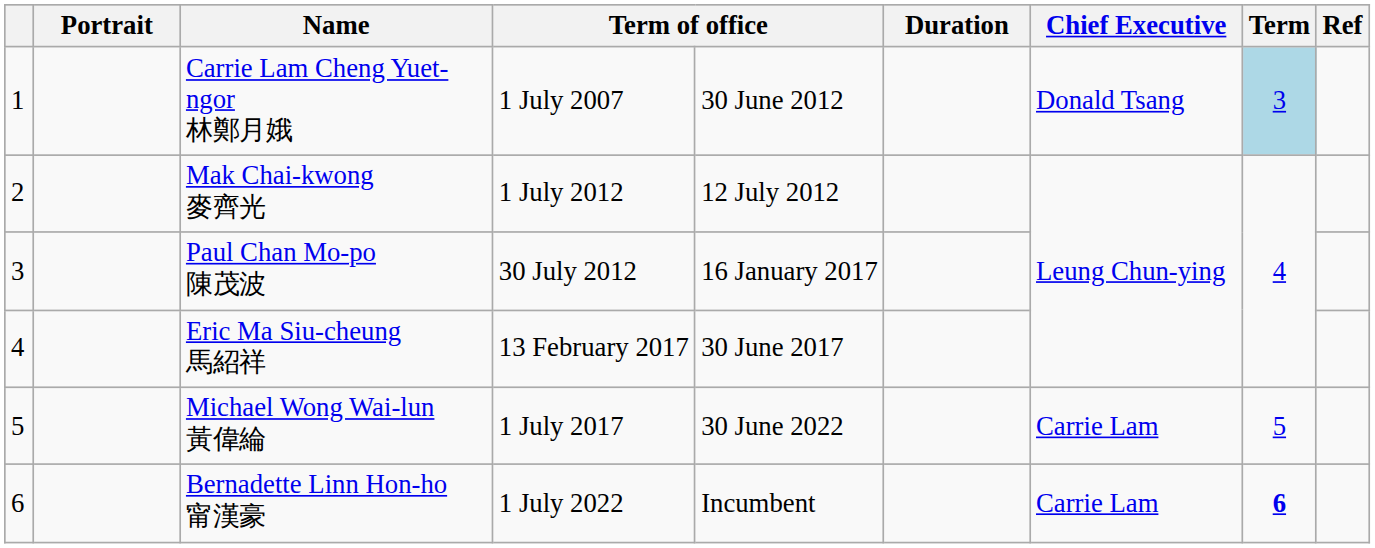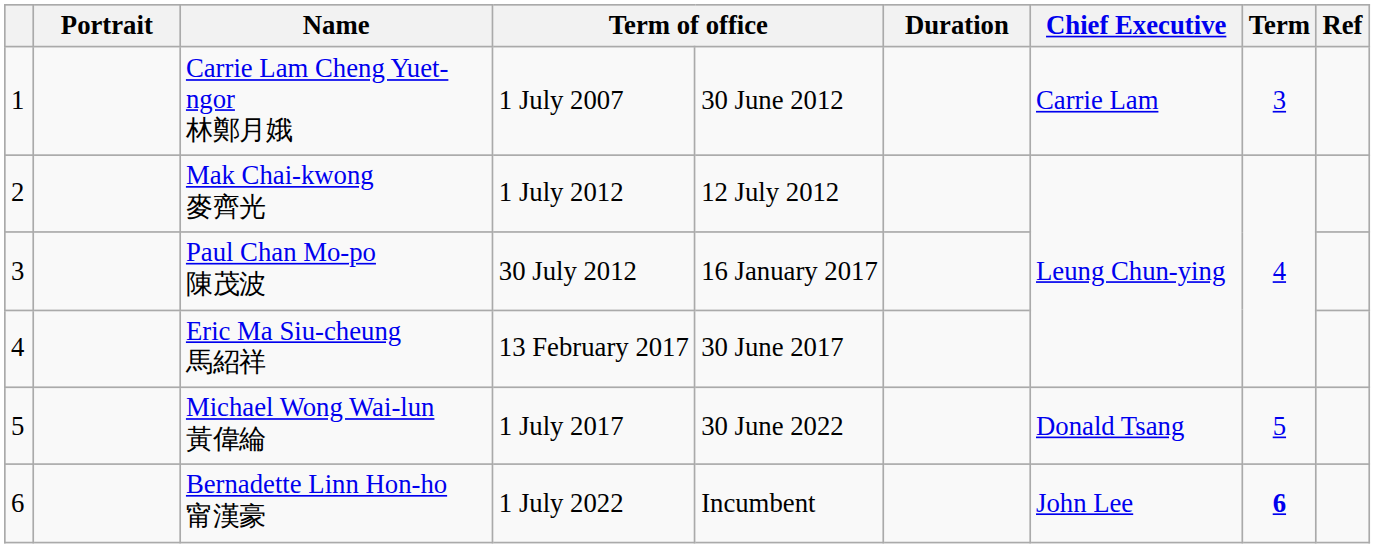Carrie Lam Cheng Yuet-ngor 林鄭月娥 | Chief Executive: Donald Tsang -> Carrie Lam
Carrie Lam Cheng Yuet-ngor 林鄭月娥 | Term: lightblue background -> no background
Michael Wong Wai-lun 黃偉綸 | Chief Executive: Carrie Lam -> Donald Tsang
Bernadette Linn Hon-ho 甯漢豪 | Chief Executive: Carrie Lam -> John Lee
